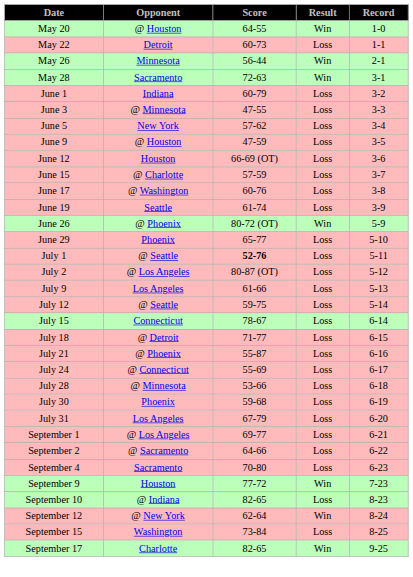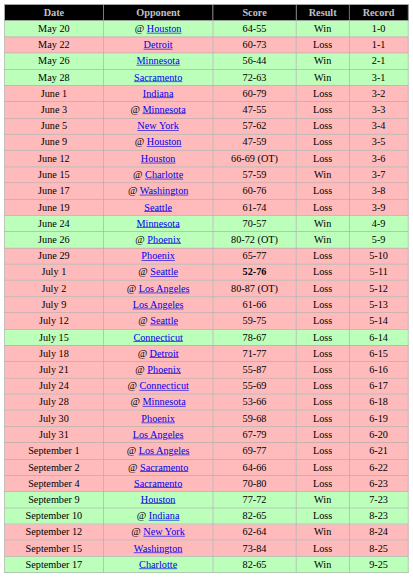June 15 | Result: Loss -> Win
+ row: June 24 | Minnesota | 70-57 | Win | 4-9
